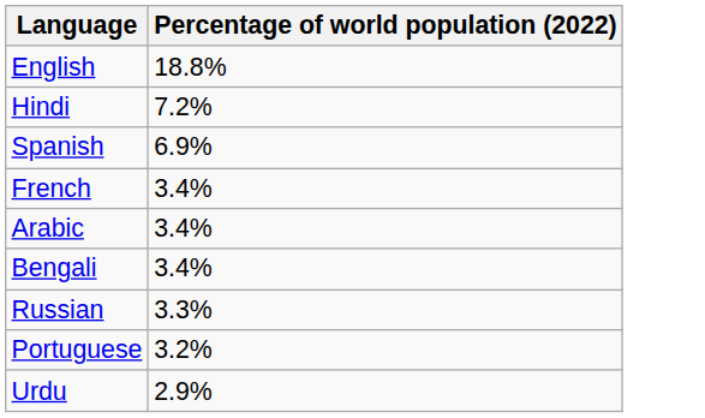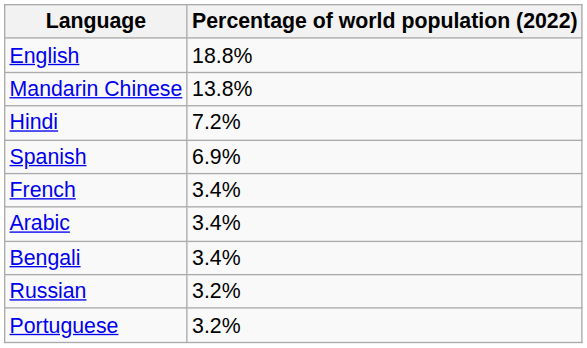+ row: Mandarin Chinese | 13.8%
Russian | Percentage of world population (2022): 3.3% -> 3.2%
- row: Urdu | 2.9%
